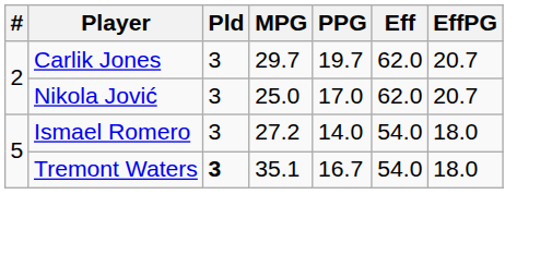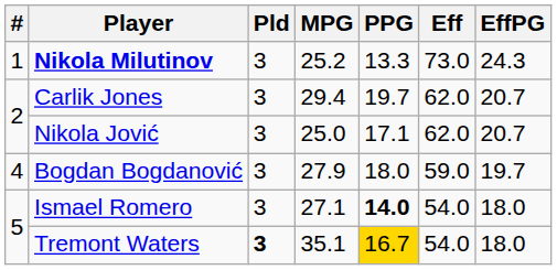+ row: 1 | Nikola Milutinov | 3 | 25.2 | 13.3 | 73.0 | 24.3
Carlik Jones | MPG: 29.7 -> 29.4
Nikola Jović | PPG: 17.0 -> 17.1
+ row: 4 | Bogdan Bogdanović | 3 | 27.9 | 18.0 | 59.0 | 19.7
Ismael Romero | MPG: 27.2 -> 27.1
Ismael Romero | PPG: normal -> bold
Tremont Waters | PPG: no background -> gold background
